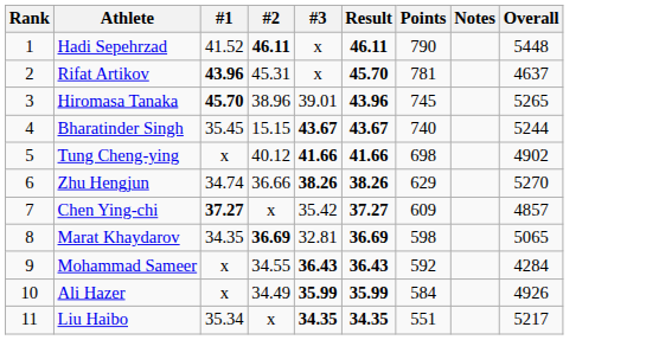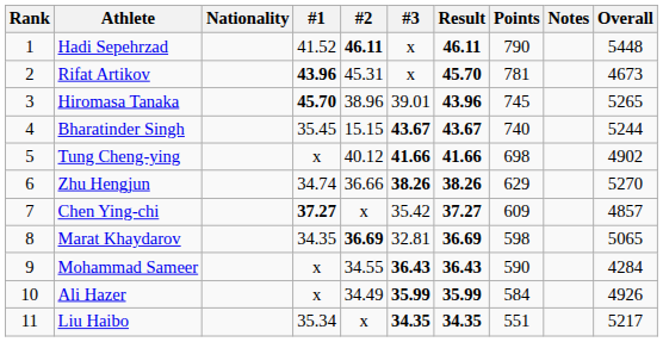+ column: Nationality
Rifat Artikov | Overall: 4637 -> 4673
Mohammad Sameer | Points: 592 -> 590
